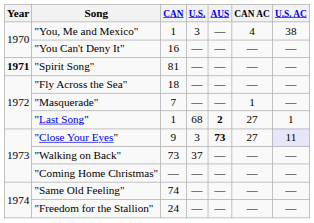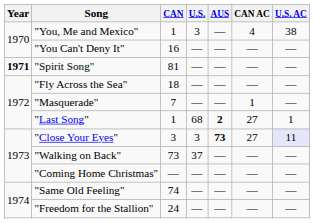"Close Your Eyes" | CAN: 9 -> 3
